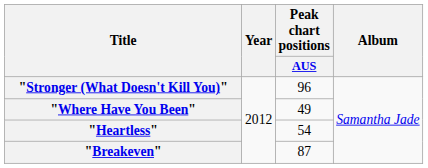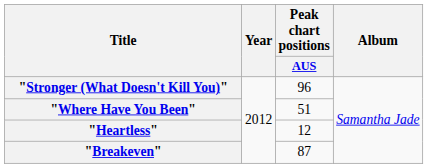"Where Have You Been" | Peak chart positions / AUS: 49 -> 51
"Heartless" | Peak chart positions / AUS: 54 -> 12
